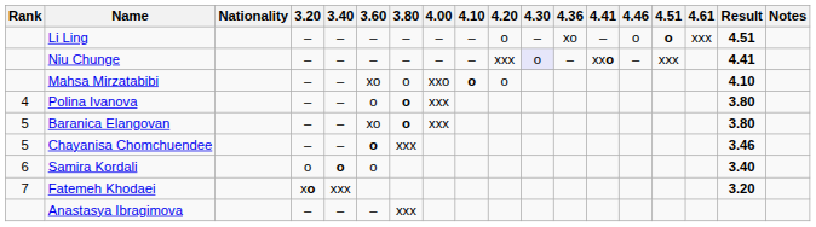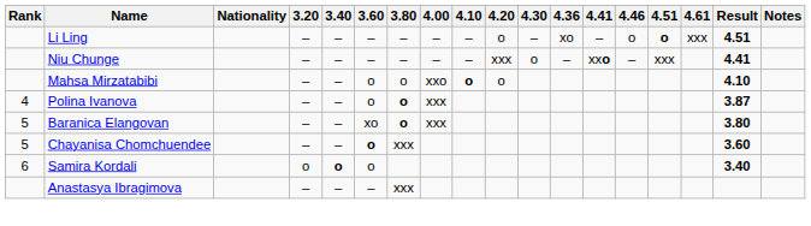Niu Chunge | 4.30: lavender background -> no background
Mahsa Mirzatabibi | 3.60: xo -> o
Polina Ivanova | Result: 3.80 -> 3.87
Chayanisa Chomchuendee | Result: 3.46 -> 3.60
- row: 7 | Fatemeh Khodaei | xo | xxx | 3.20
